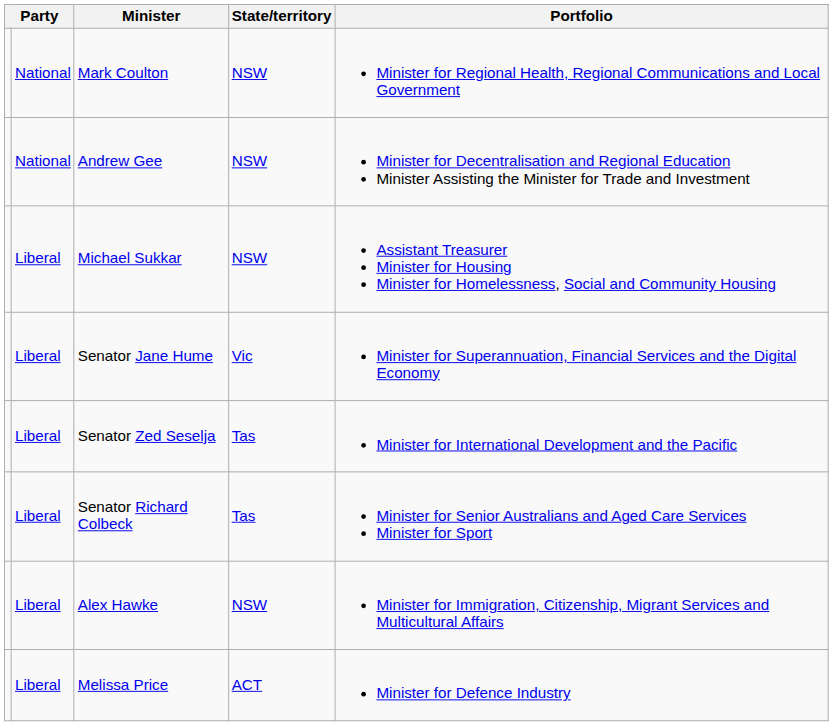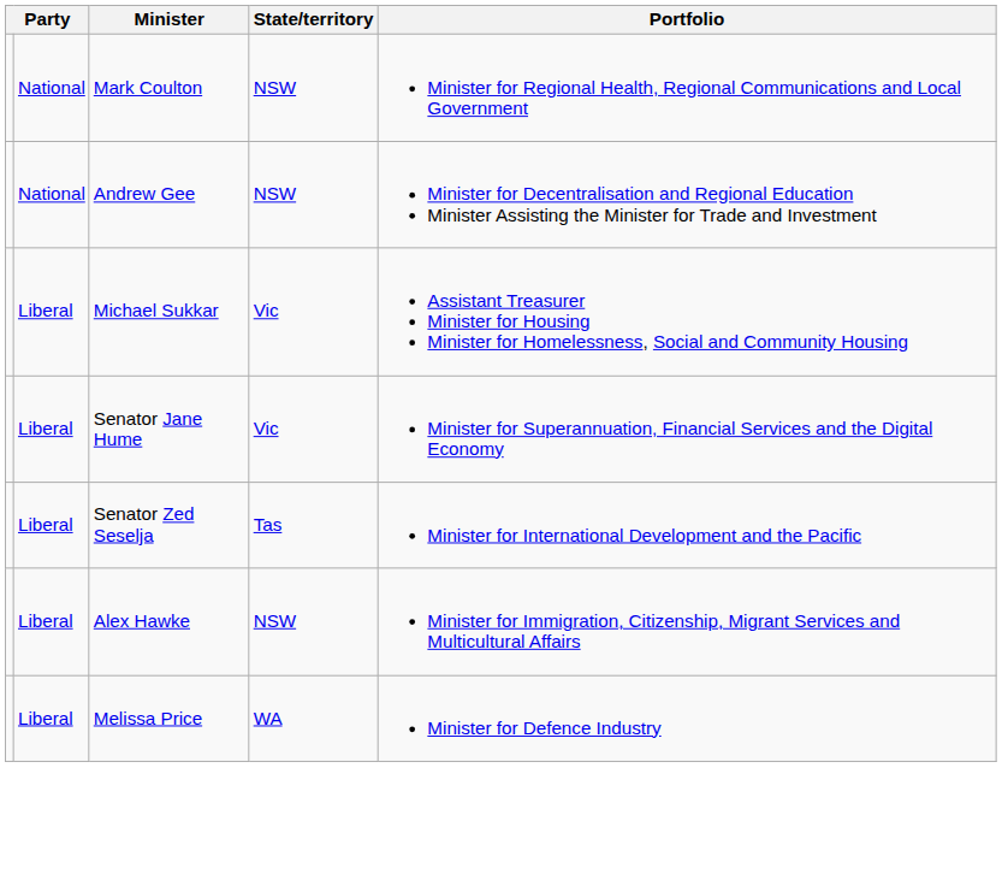Michael Sukkar | State/territory: NSW -> Vic
- row: Liberal | Senator Richard Colbeck | Tas | Minister for Senior Australians and Aged Care Services Minister for Sport
Melissa Price | State/territory: ACT -> WA
